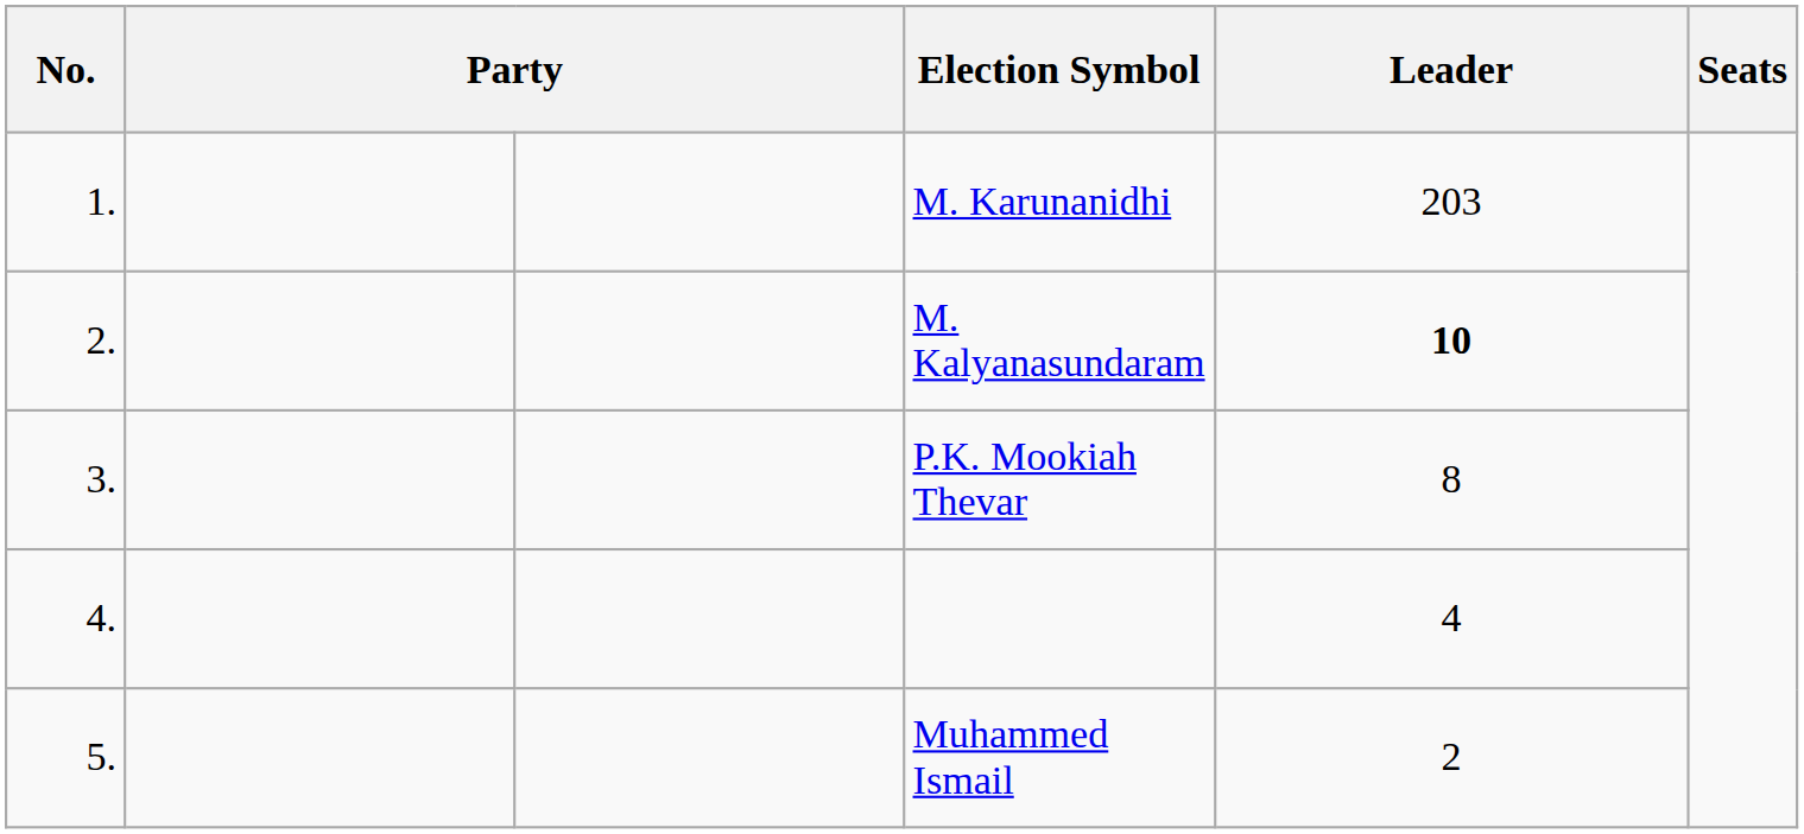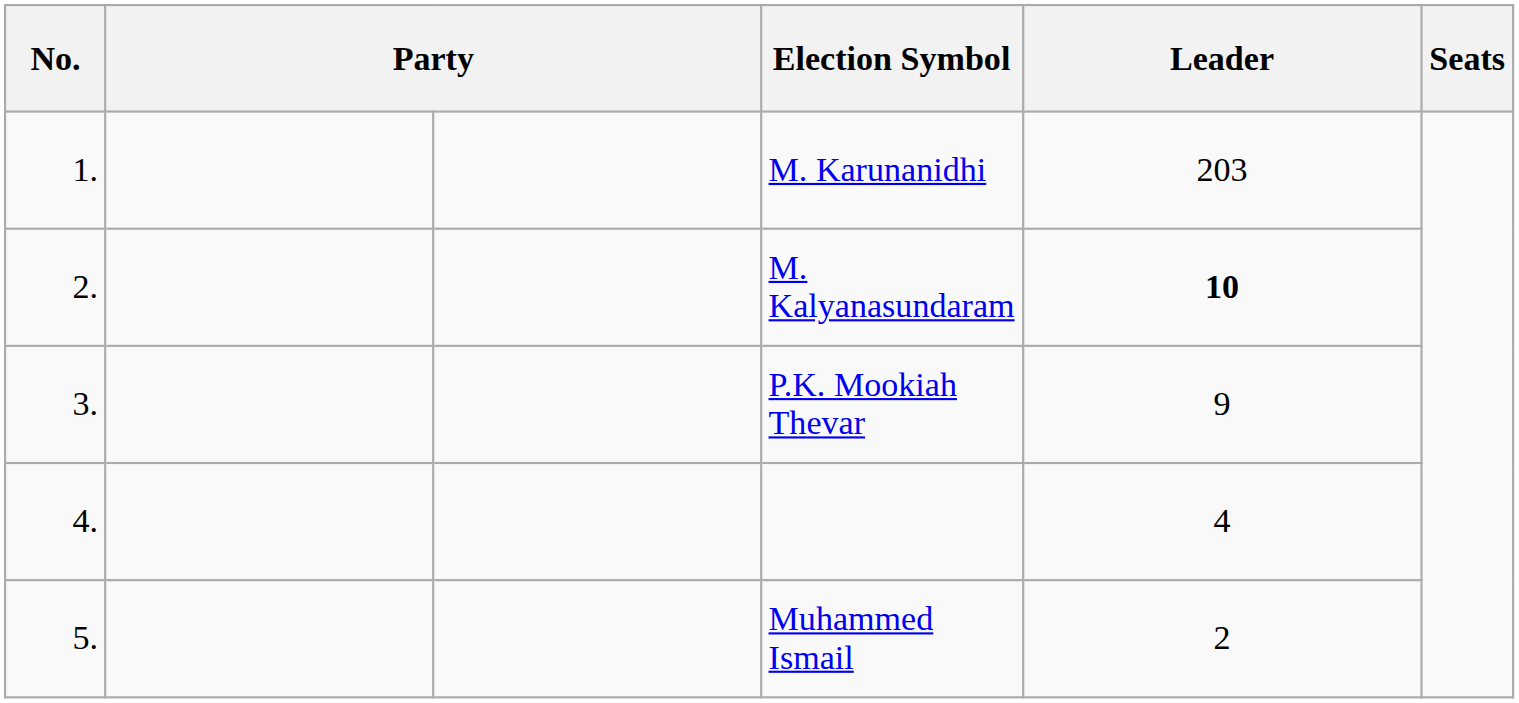P.K. Mookiah Thevar | Leader: 8 -> 9
